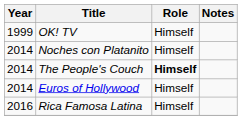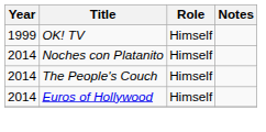The People's Couch | Role: bold -> normal
- row: 2016 | Rica Famosa Latina | Himself
